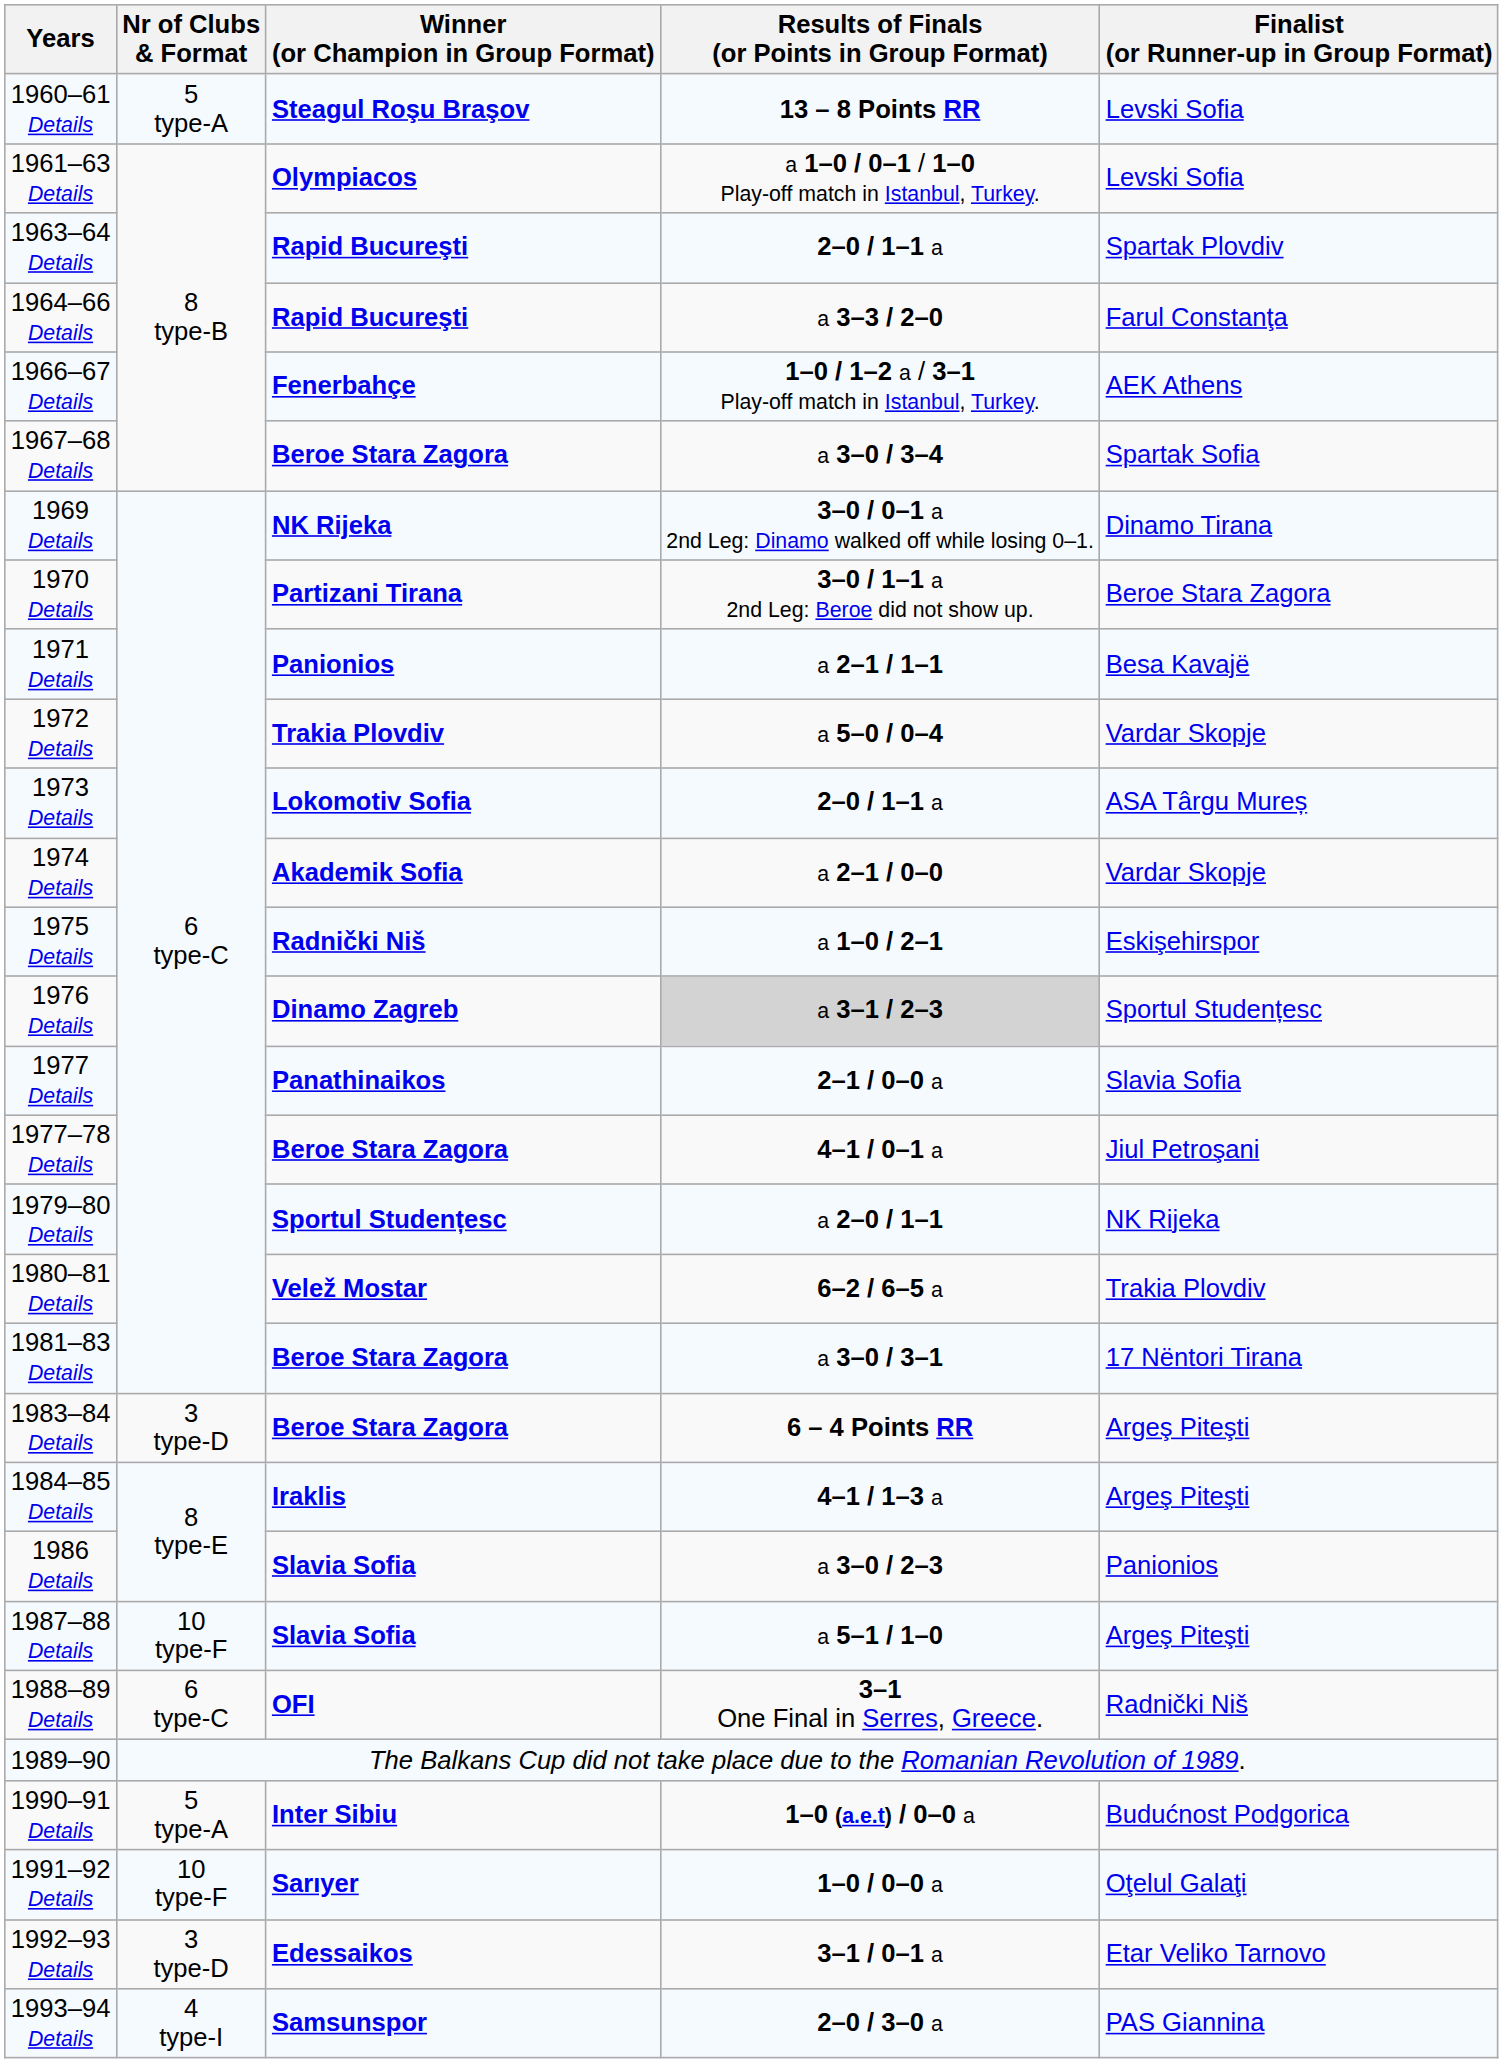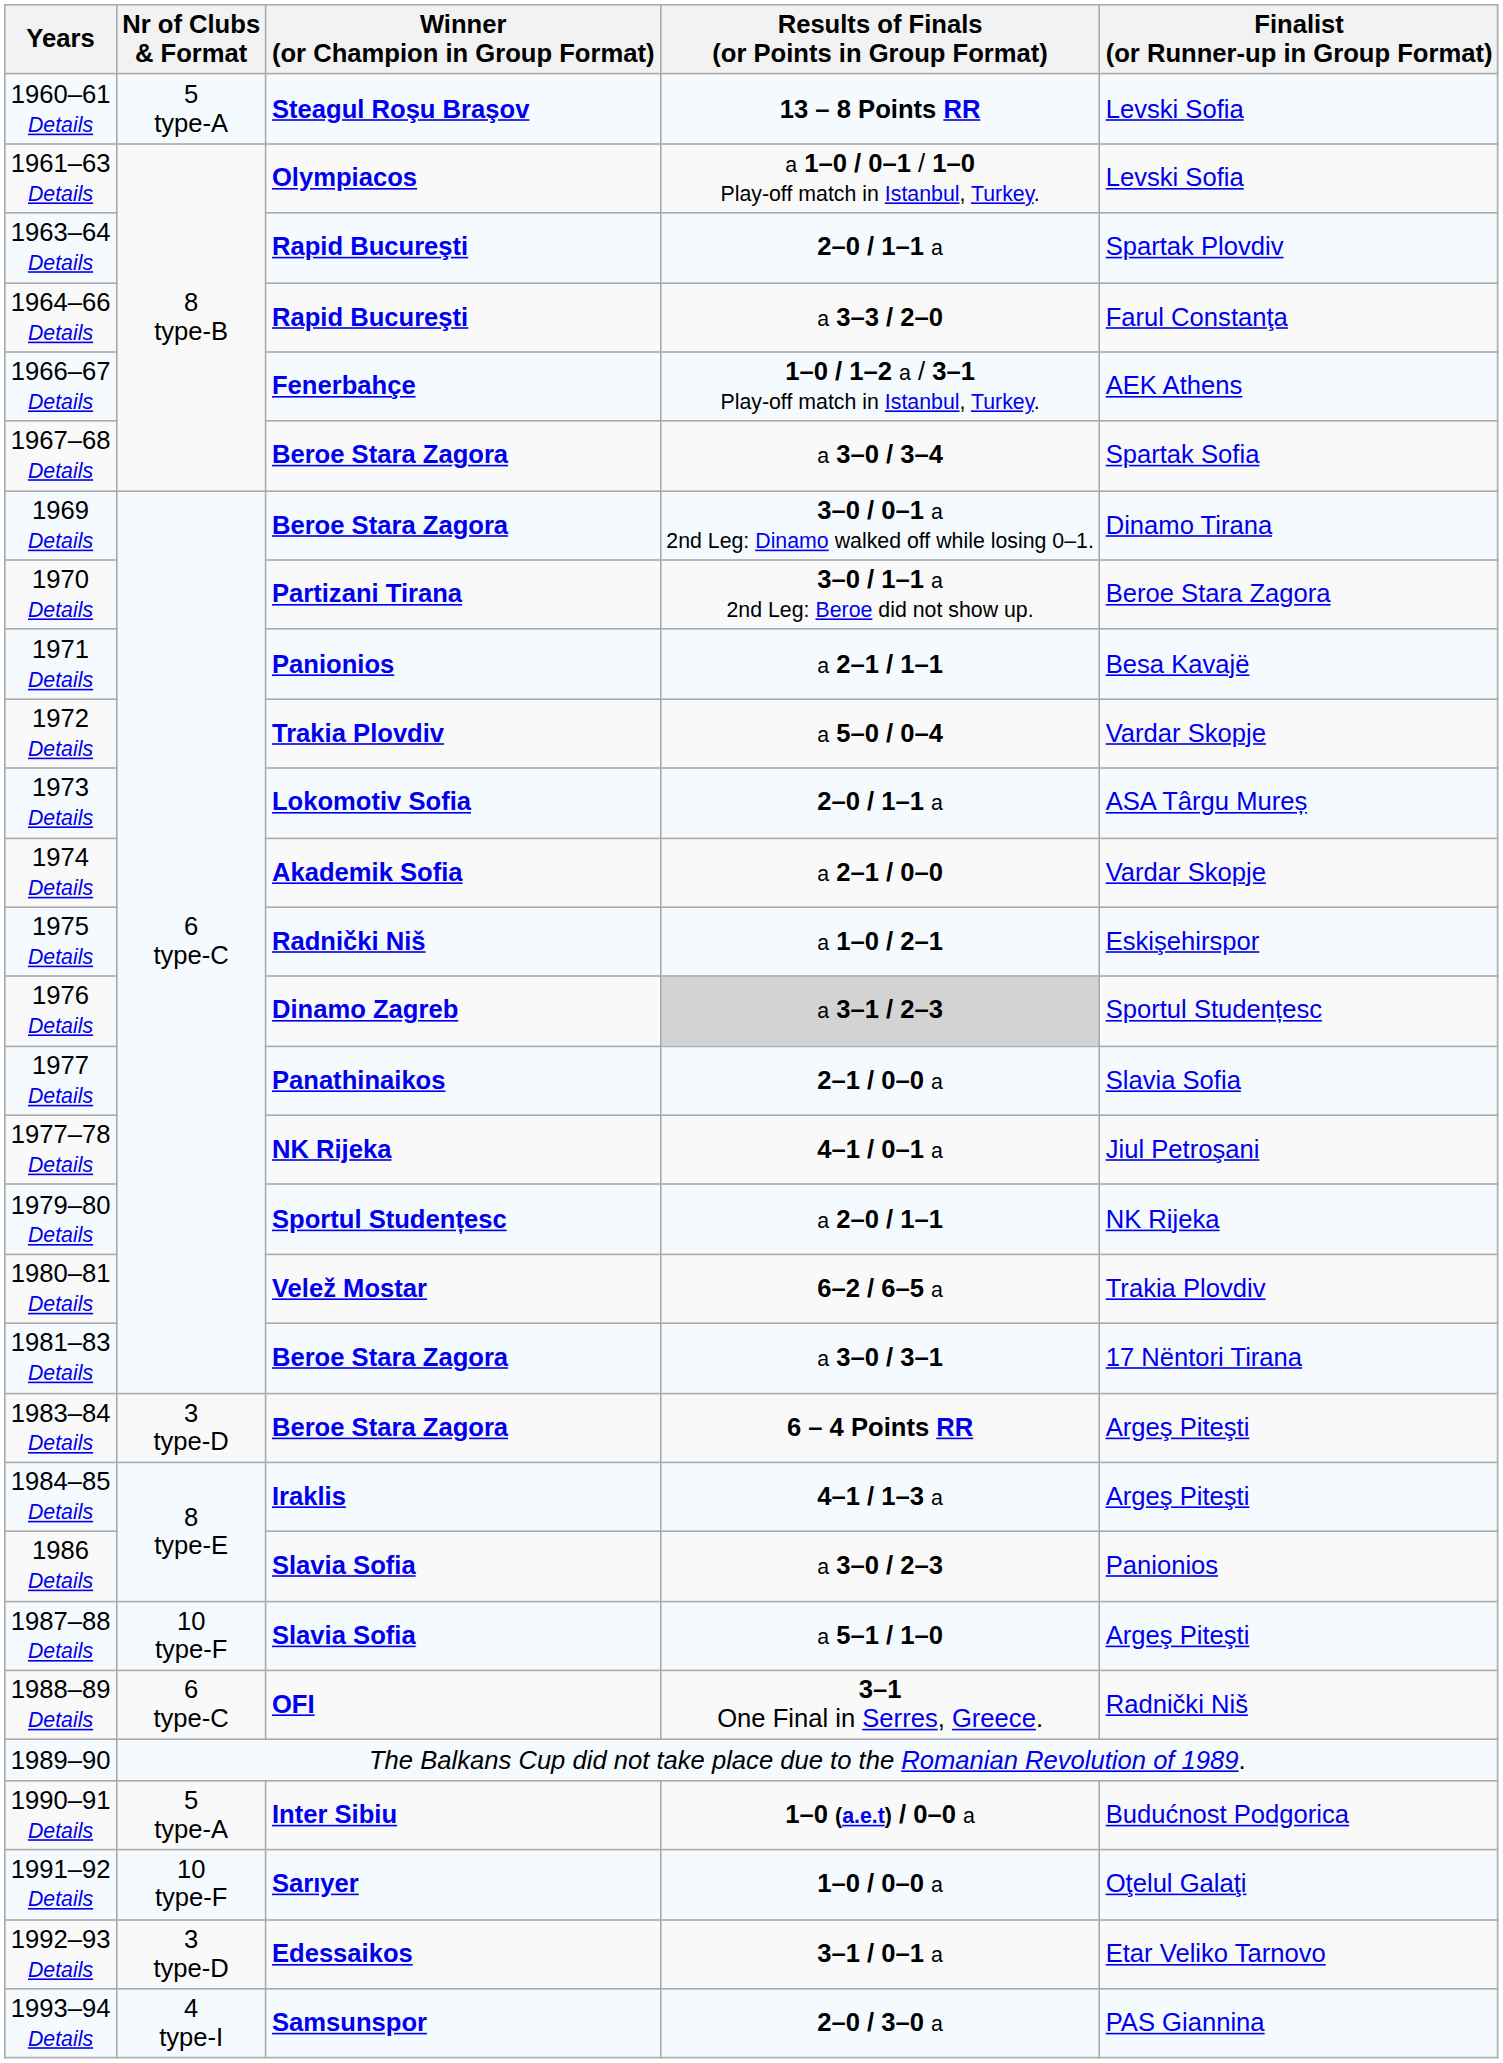1969 Details | Winner (or Champion in Group Format): NK Rijeka -> Beroe Stara Zagora
1977–78 Details | Winner (or Champion in Group Format): Beroe Stara Zagora -> NK Rijeka
